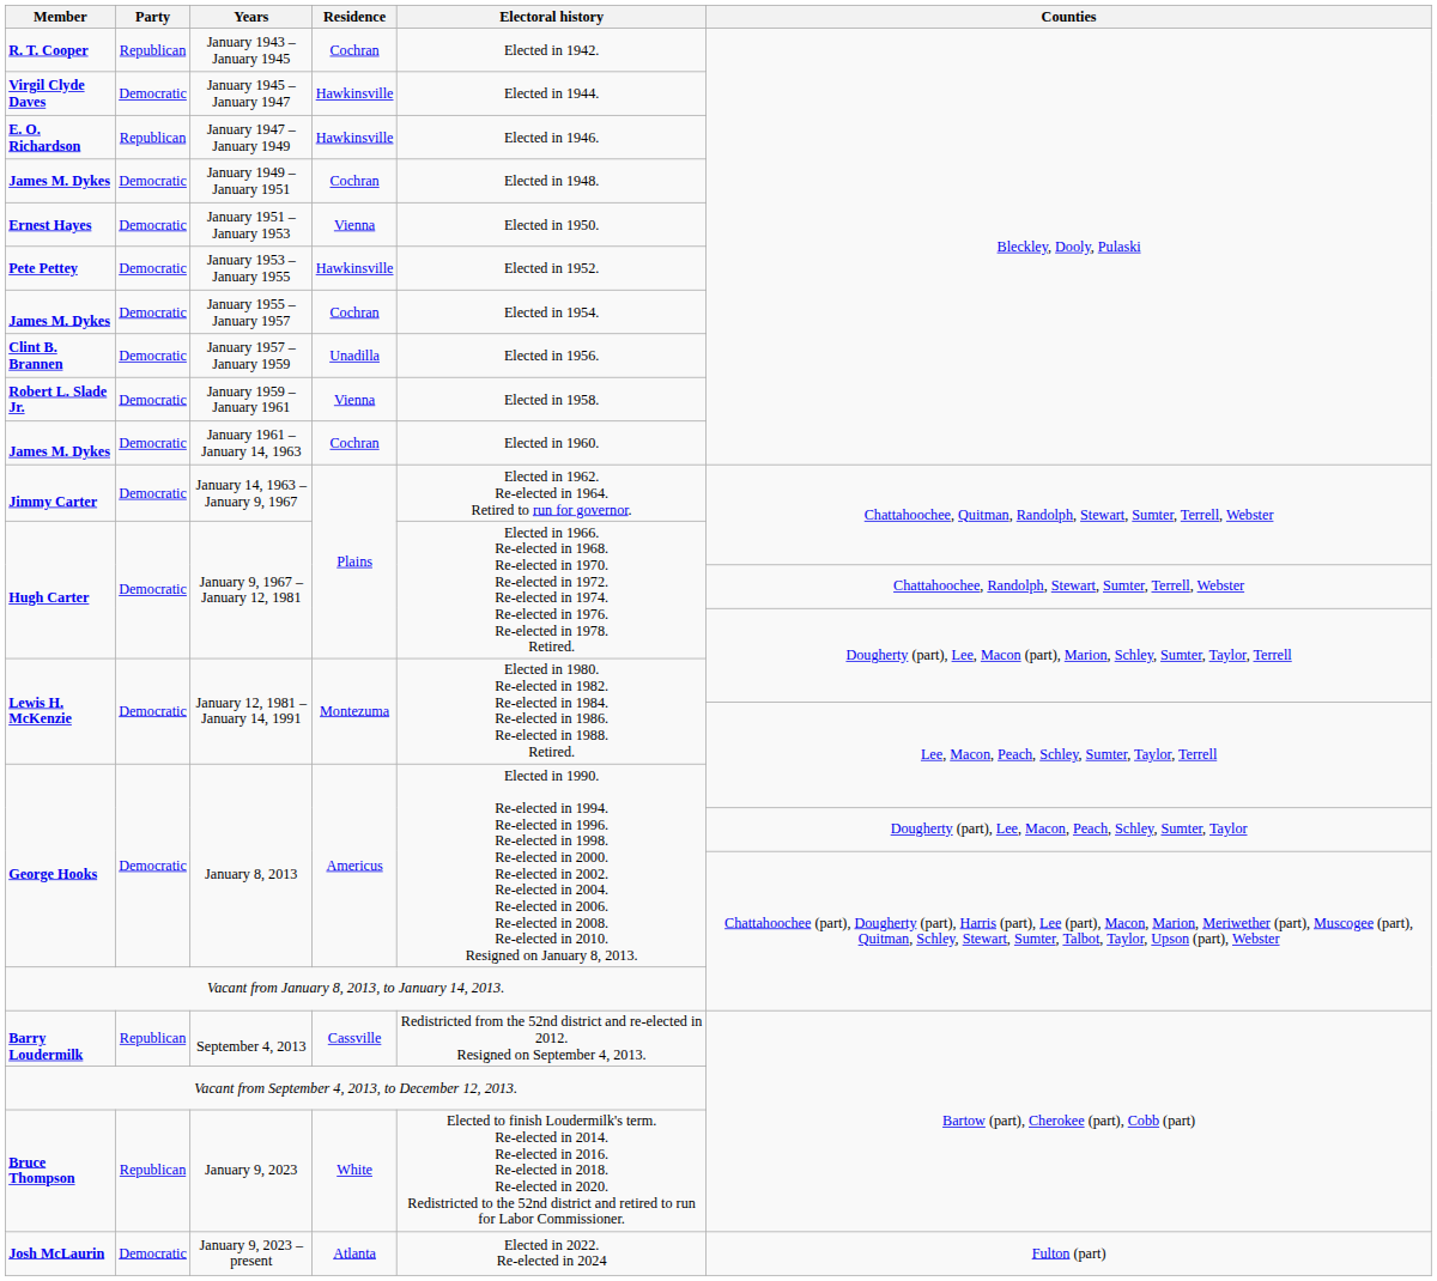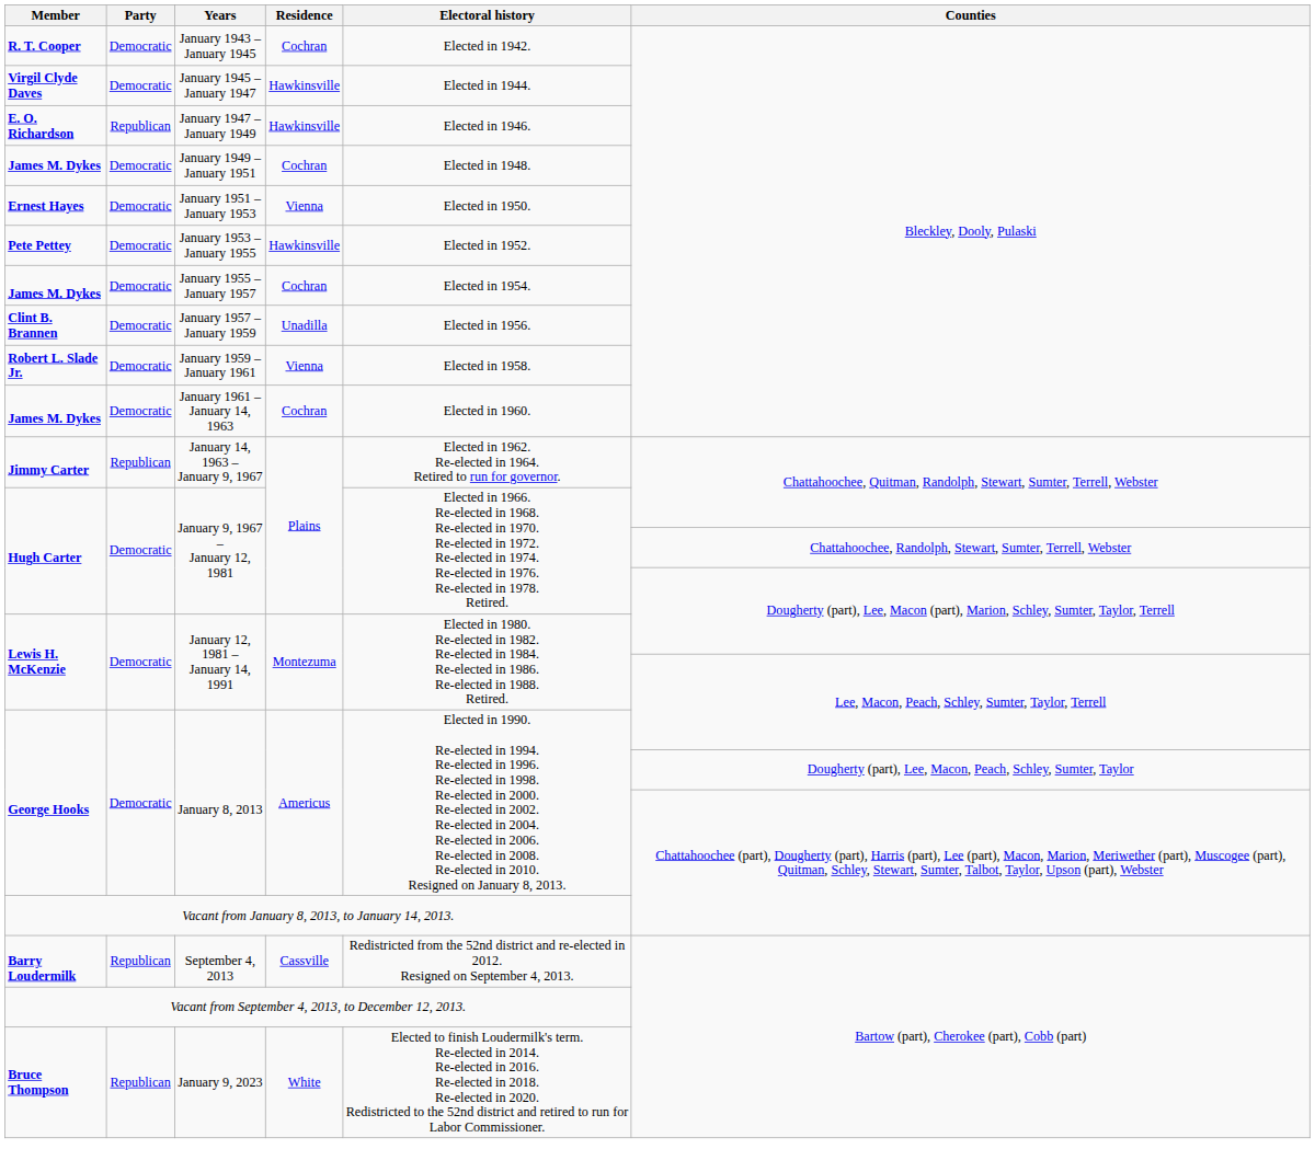January 1943 – January 1945 | Party: Republican -> Democratic
January 14, 1963 – January 9, 1967 | Party: Democratic -> Republican
- row: Josh McLaurin | Democratic | January 9, 2023 – present | Atlanta | Elected in 2022. Re-elected in 2024 | Fulton (part)
